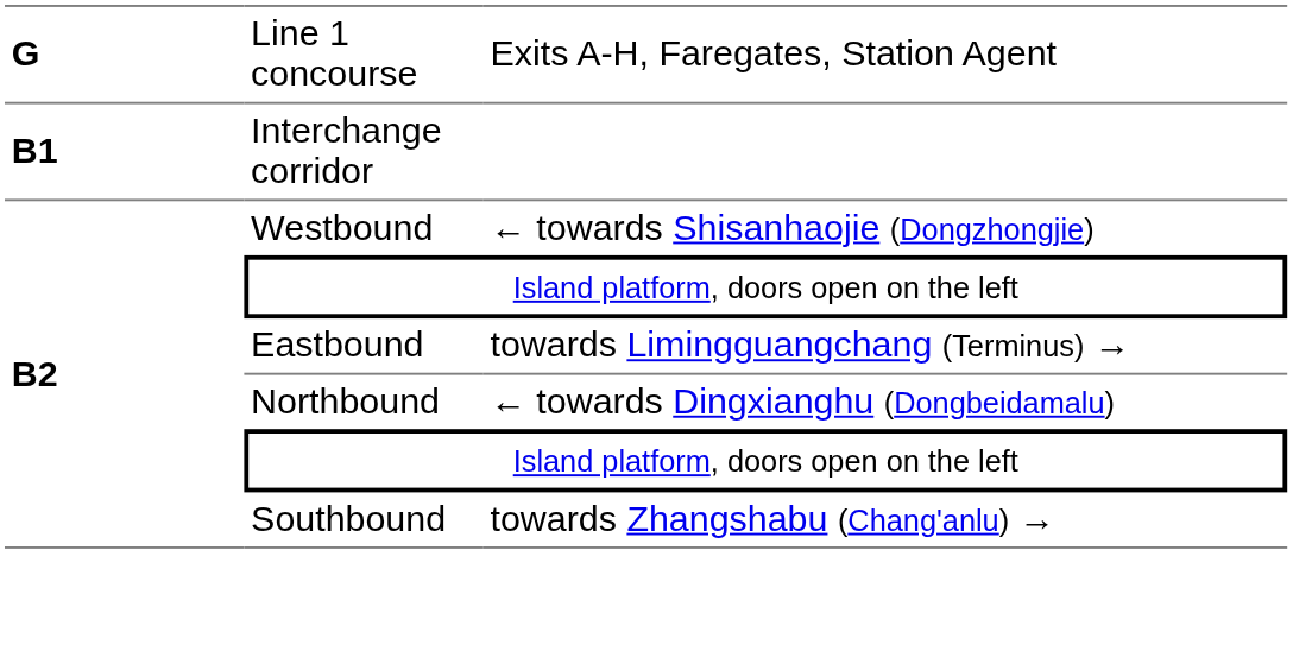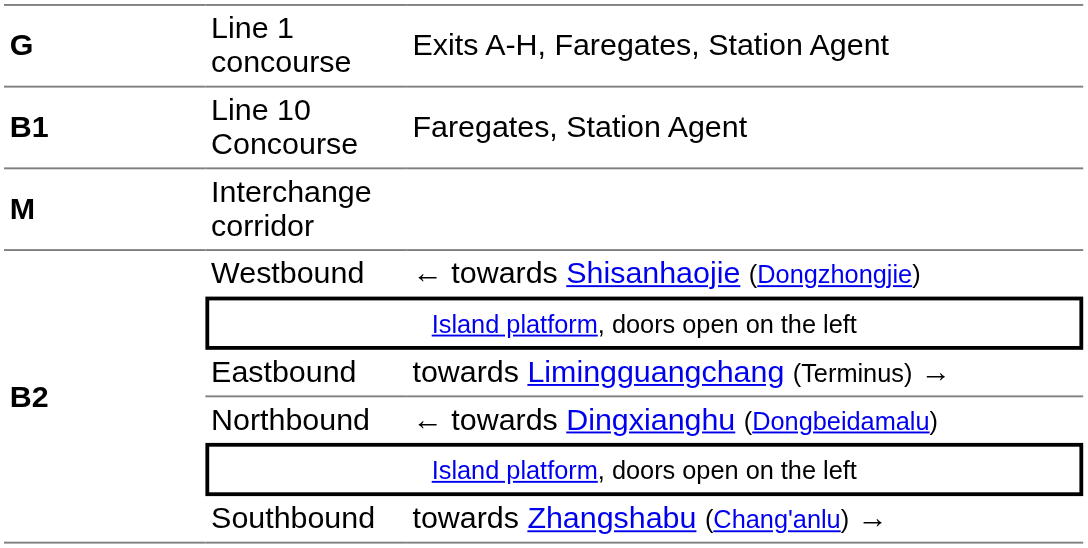+ row: B1 | Line 10 Concourse | Faregates, Station Agent
Interchange corridor | column 1: B1 -> M
